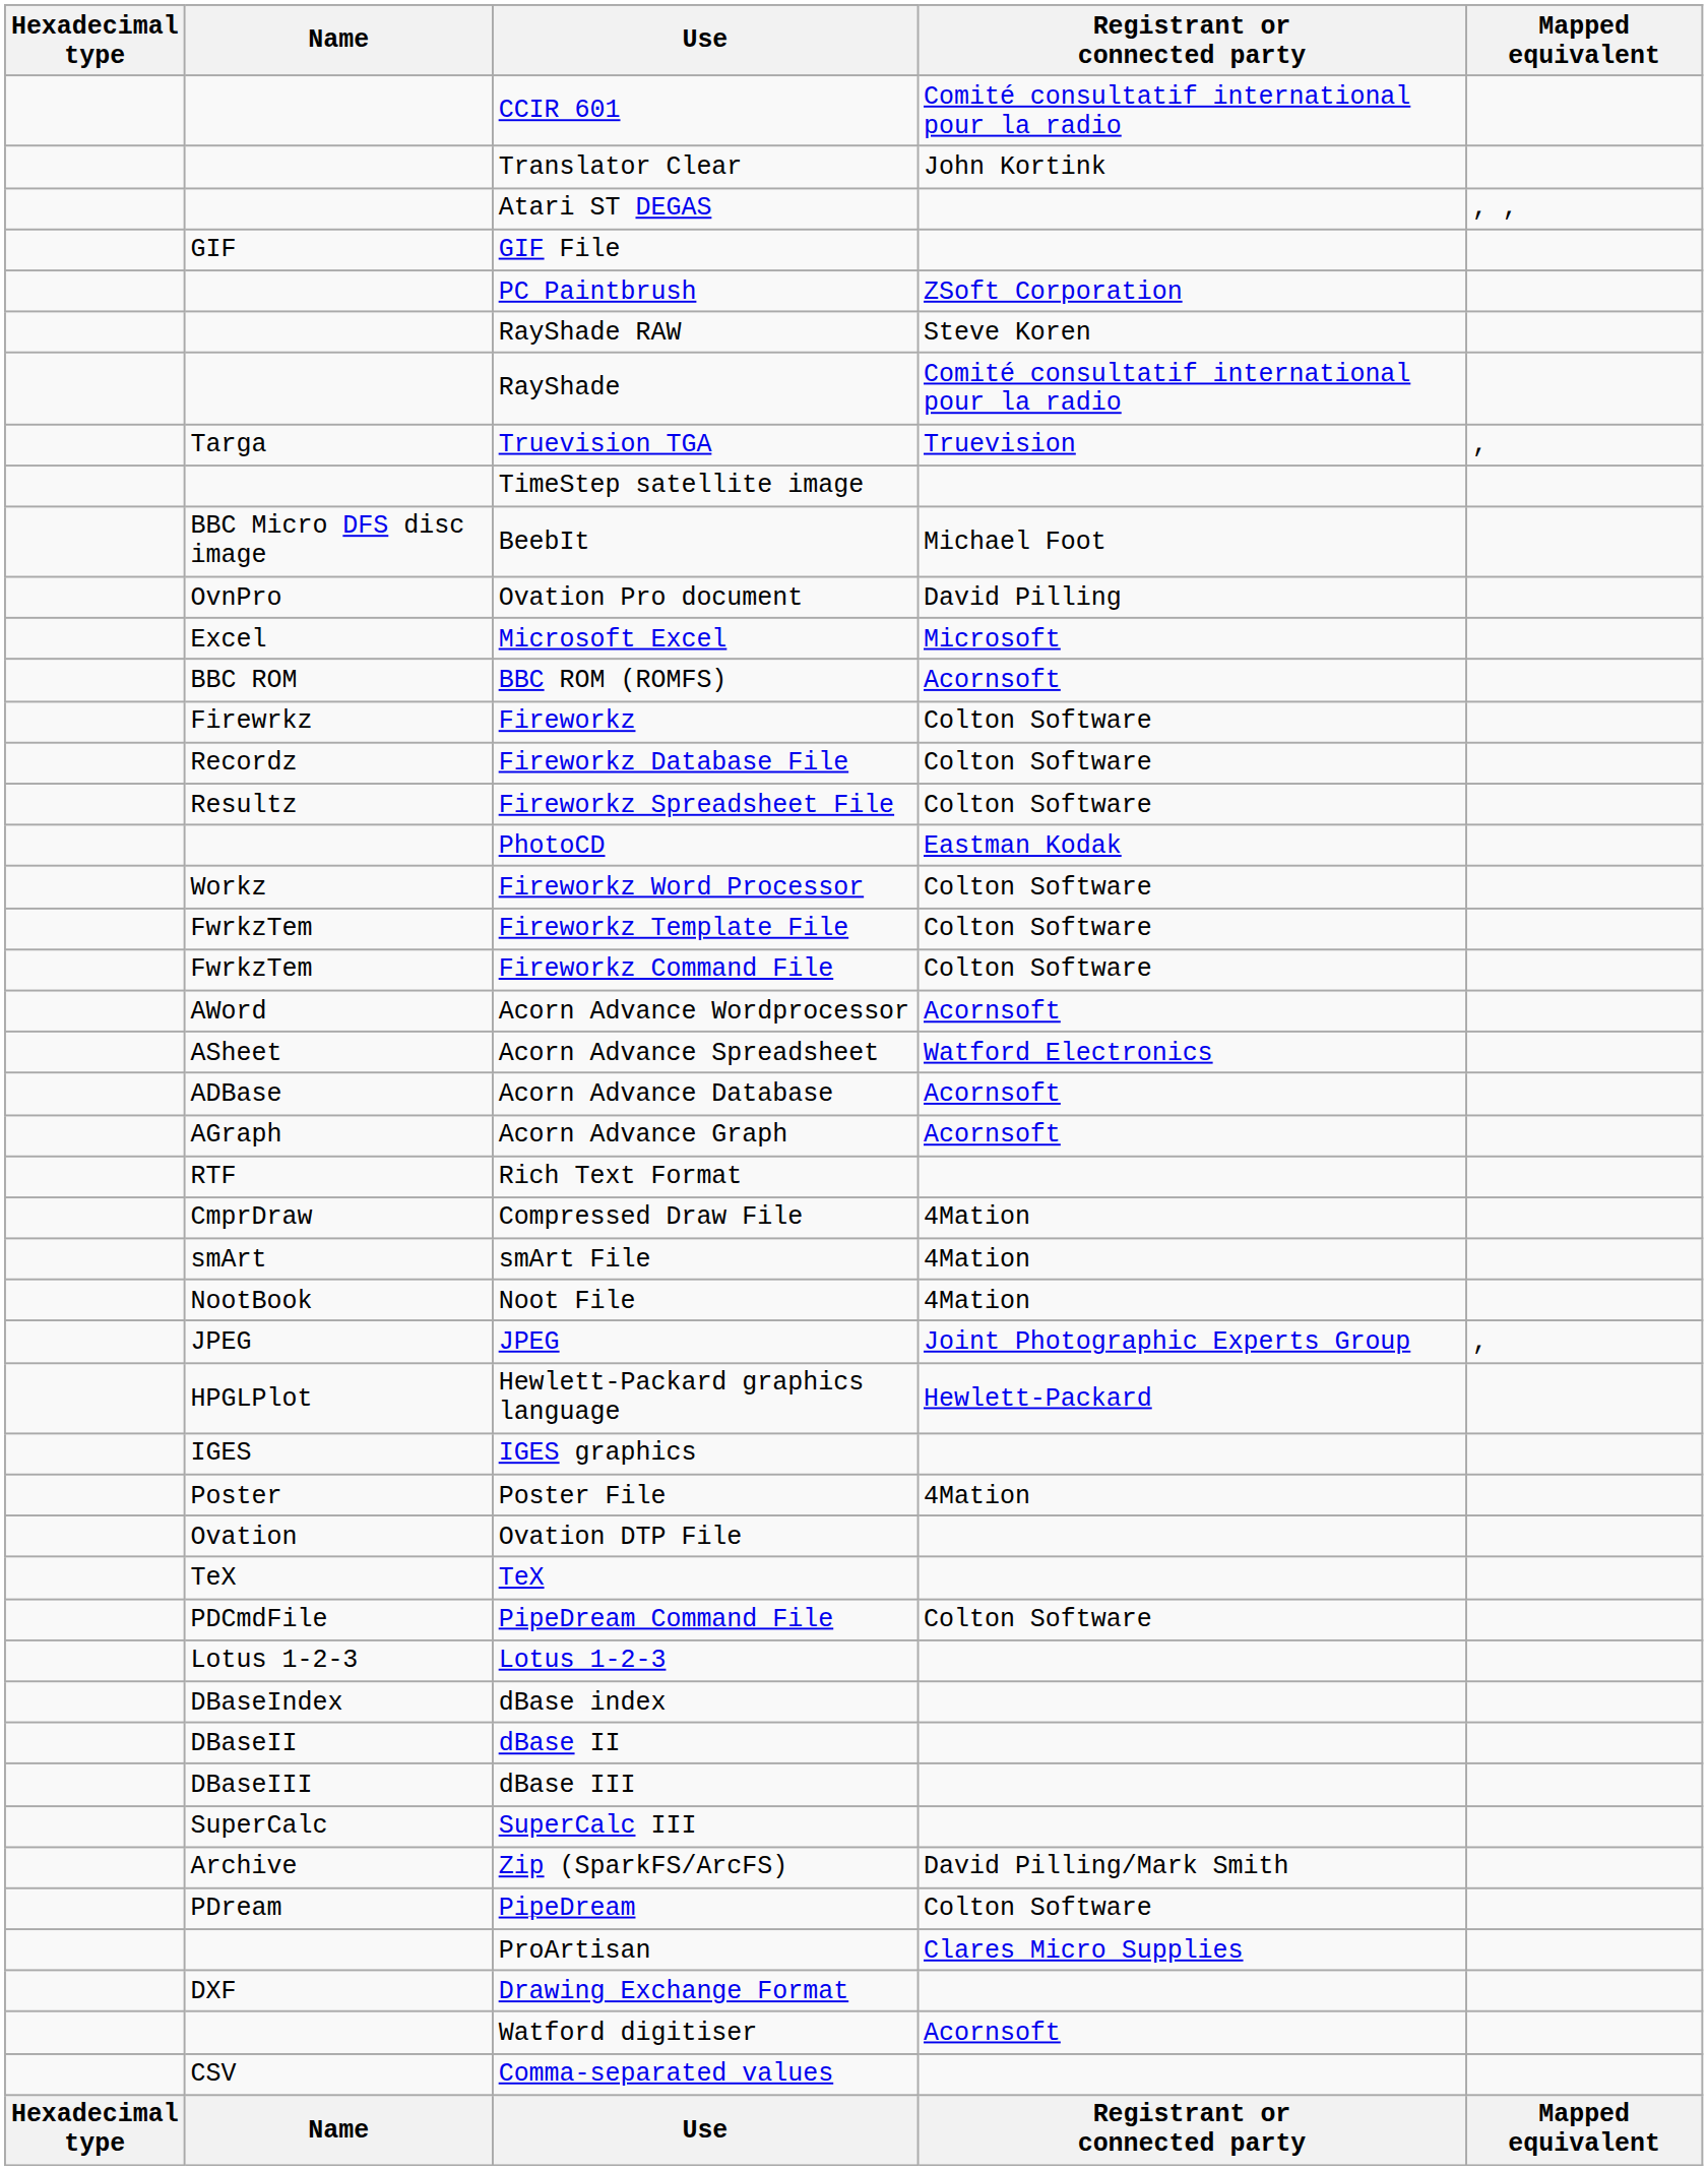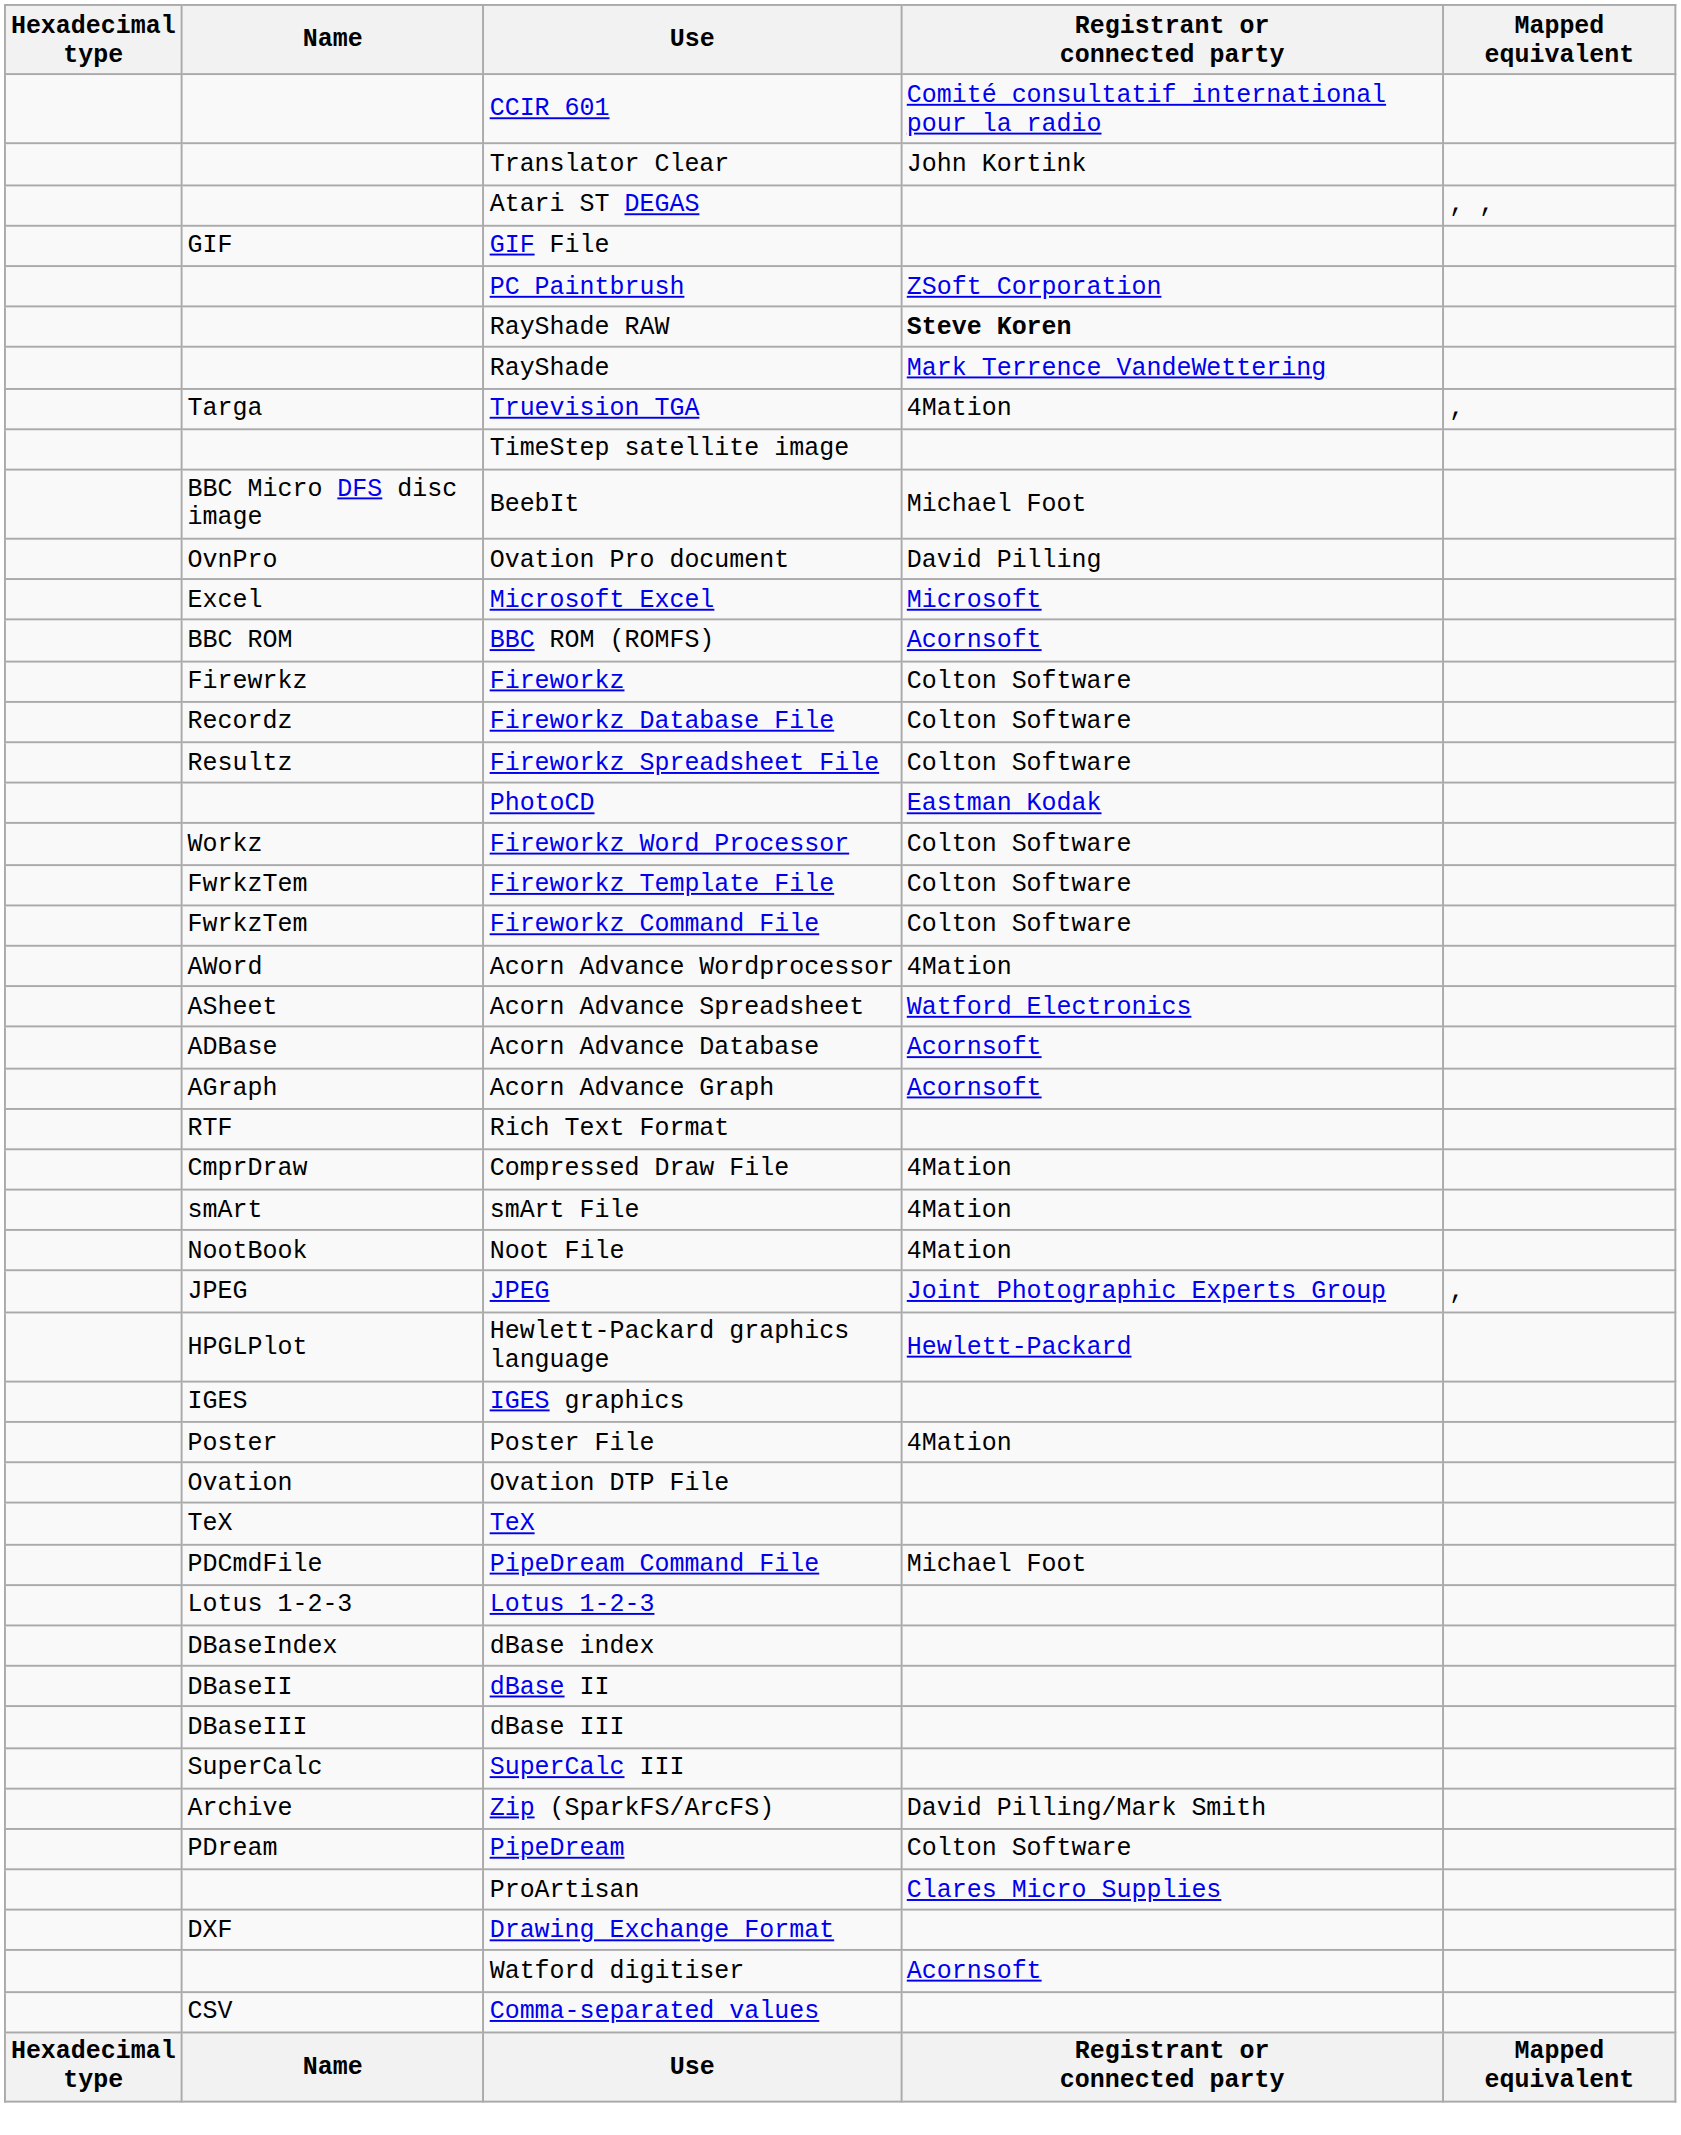RayShade RAW | Registrant or connected party: normal -> bold
RayShade | Registrant or connected party: Comité consultatif international pour la radio -> Mark Terrence VandeWettering
Truevision TGA | Registrant or connected party: Truevision -> 4Mation
Acorn Advance Wordprocessor | Registrant or connected party: Acornsoft -> 4Mation
PipeDream Command File | Registrant or connected party: Colton Software -> Michael Foot
